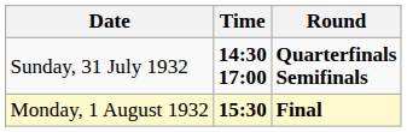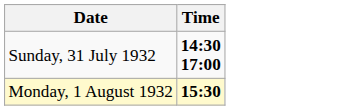- column: Round | Quarterfinals Semifinals | Final
